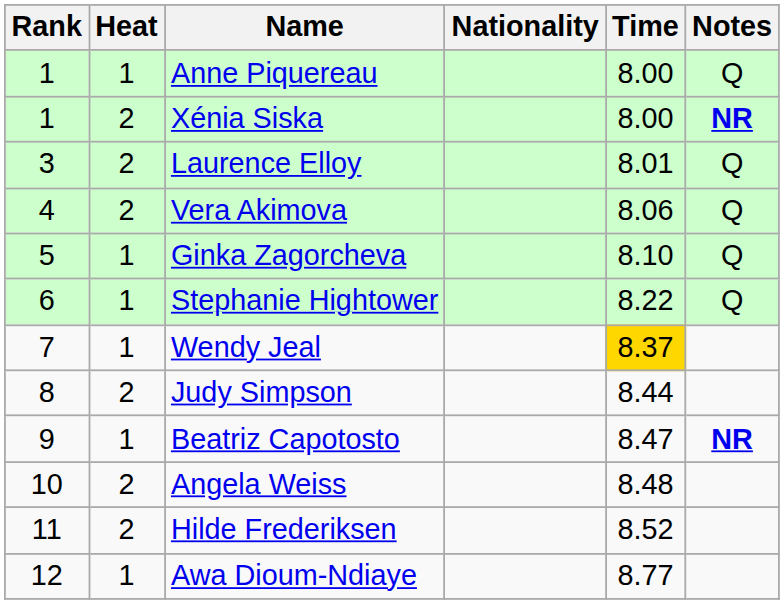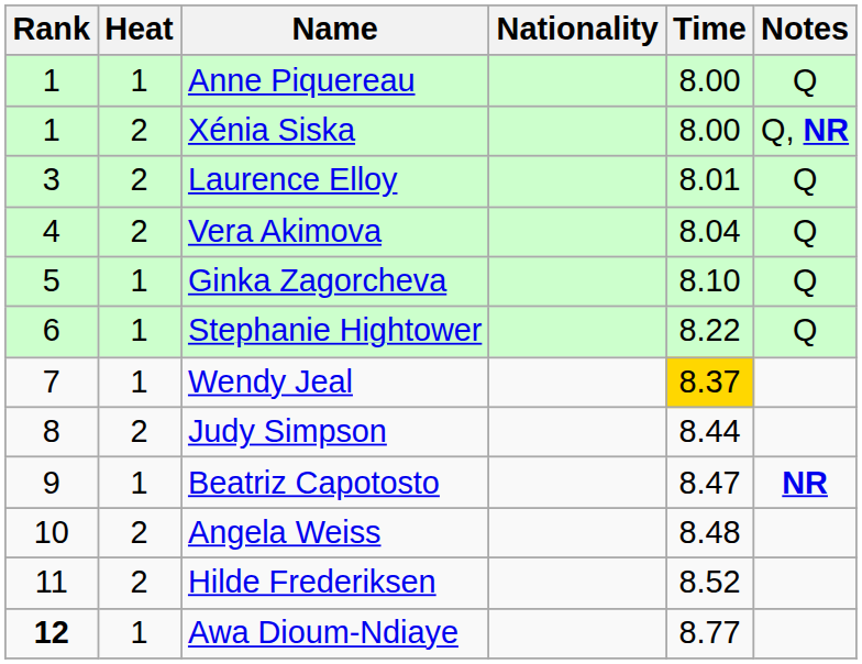Xénia Siska | Notes: NR -> Q, NR
Vera Akimova | Time: 8.06 -> 8.04
Awa Dioum-Ndiaye | Rank: normal -> bold
